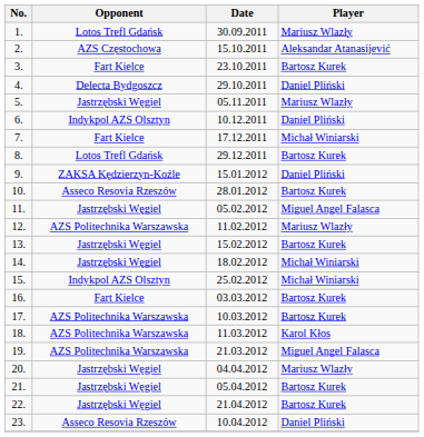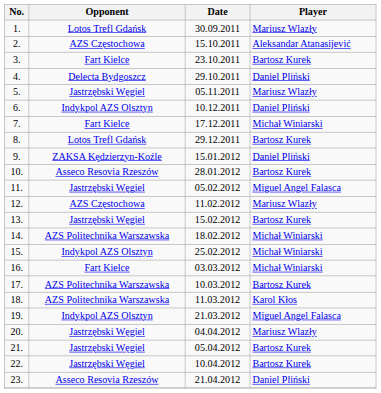12. | Opponent: AZS Politechnika Warszawska -> AZS Częstochowa
14. | Opponent: Jastrzębski Węgiel -> AZS Politechnika Warszawska
16. | Player: Bartosz Kurek -> Michał Winiarski
19. | Opponent: AZS Politechnika Warszawska -> Indykpol AZS Olsztyn
22. | Date: 21.04.2012 -> 10.04.2012
23. | Date: 10.04.2012 -> 21.04.2012
